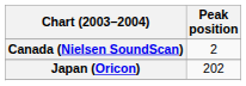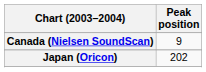Canada (Nielsen SoundScan) | Peak position: 2 -> 9
